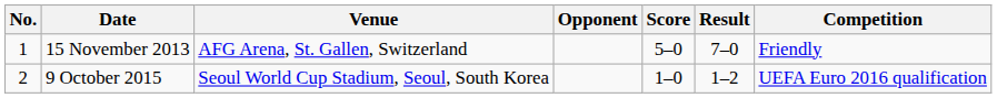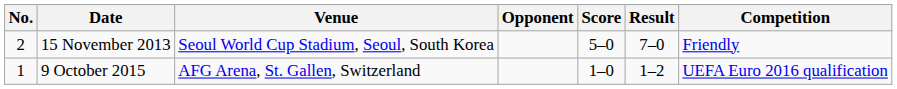15 November 2013 | No.: 1 -> 2
15 November 2013 | Venue: AFG Arena, St. Gallen, Switzerland -> Seoul World Cup Stadium, Seoul, South Korea
9 October 2015 | No.: 2 -> 1
9 October 2015 | Venue: Seoul World Cup Stadium, Seoul, South Korea -> AFG Arena, St. Gallen, Switzerland
